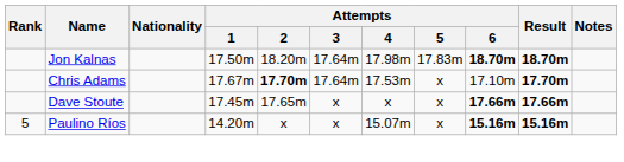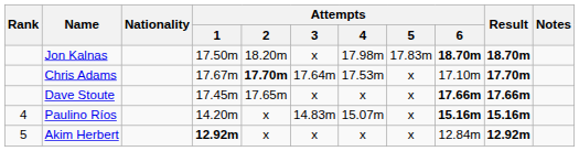Jon Kalnas | Attempts / 3: 17.64m -> x
Paulino Ríos | Rank: 5 -> 4
Paulino Ríos | Attempts / 3: x -> 14.83m
+ row: 5 | Akim Herbert | 12.92m | x | x | x | x | 12.84m | 12.92m
